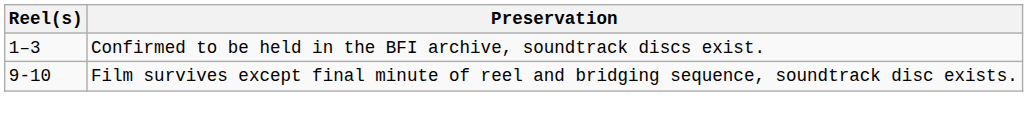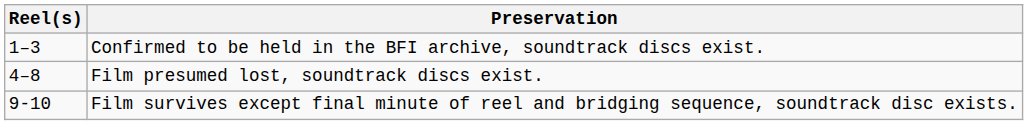+ row: 4–8 | Film presumed lost, soundtrack discs exist.
